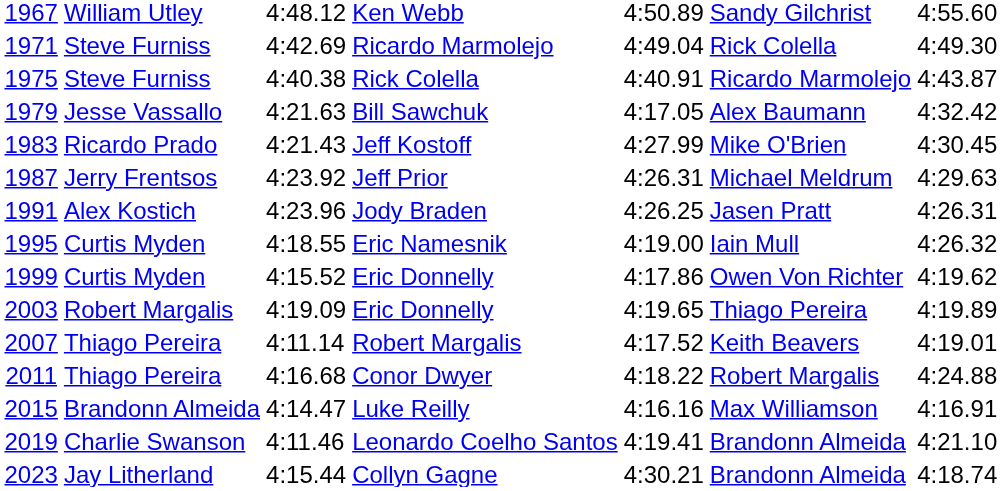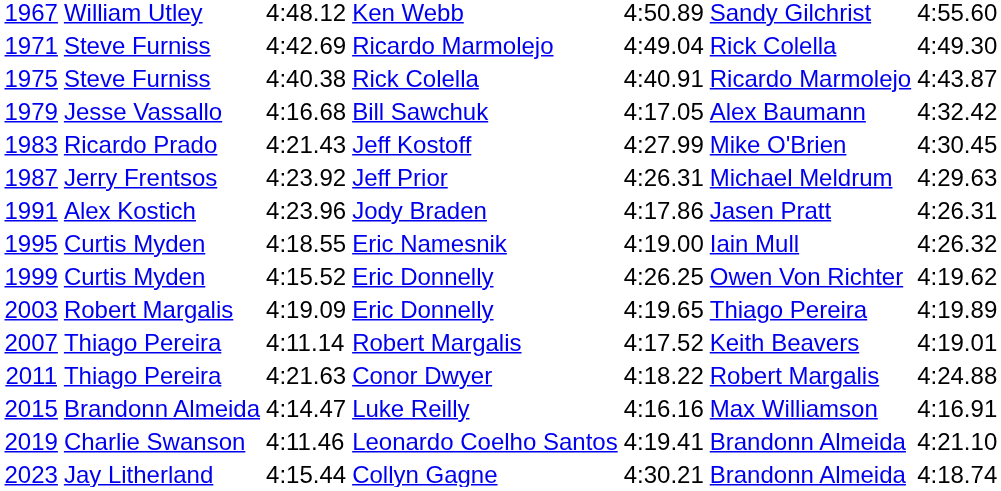Bill Sawchuk | column 3: 4:21.63 -> 4:16.68
Jody Braden | column 5: 4:26.25 -> 4:17.86
1999 / Eric Donnelly | column 5: 4:17.86 -> 4:26.25
Conor Dwyer | column 3: 4:16.68 -> 4:21.63
